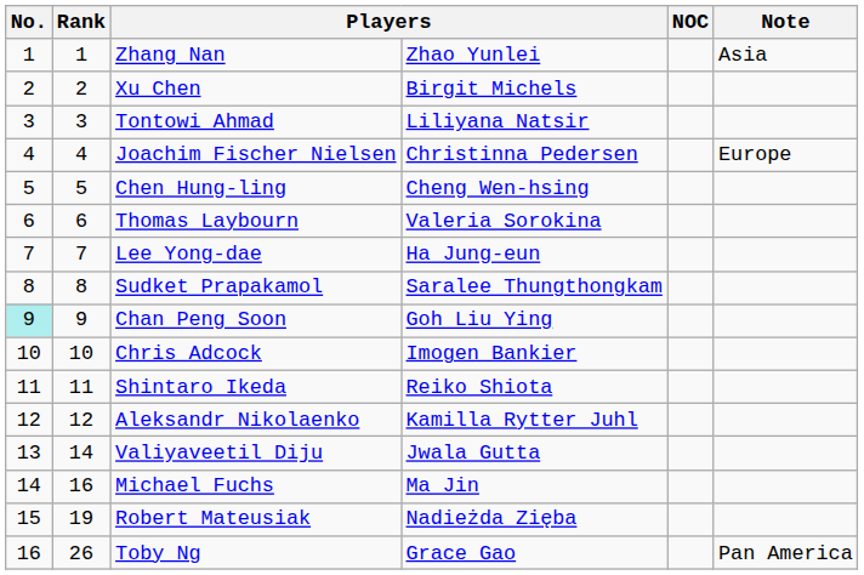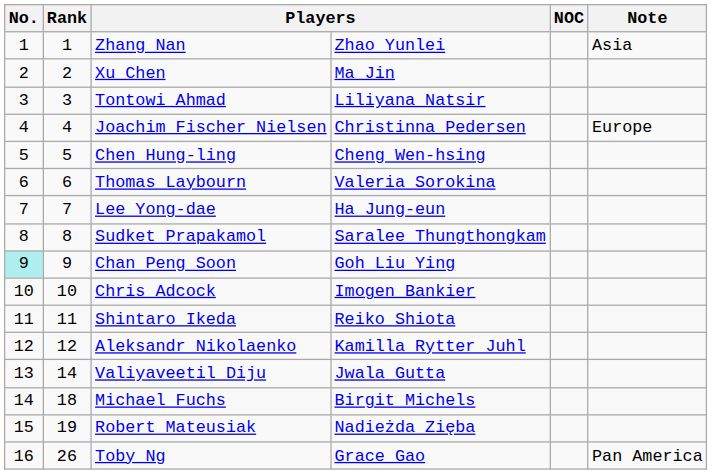Xu Chen | column 4: Birgit Michels -> Ma Jin
Michael Fuchs | Rank: 16 -> 18
Michael Fuchs | column 4: Ma Jin -> Birgit Michels
